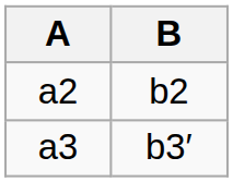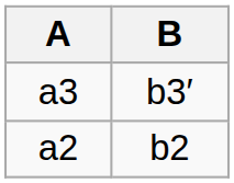rows swapped: a2 <-> a3
